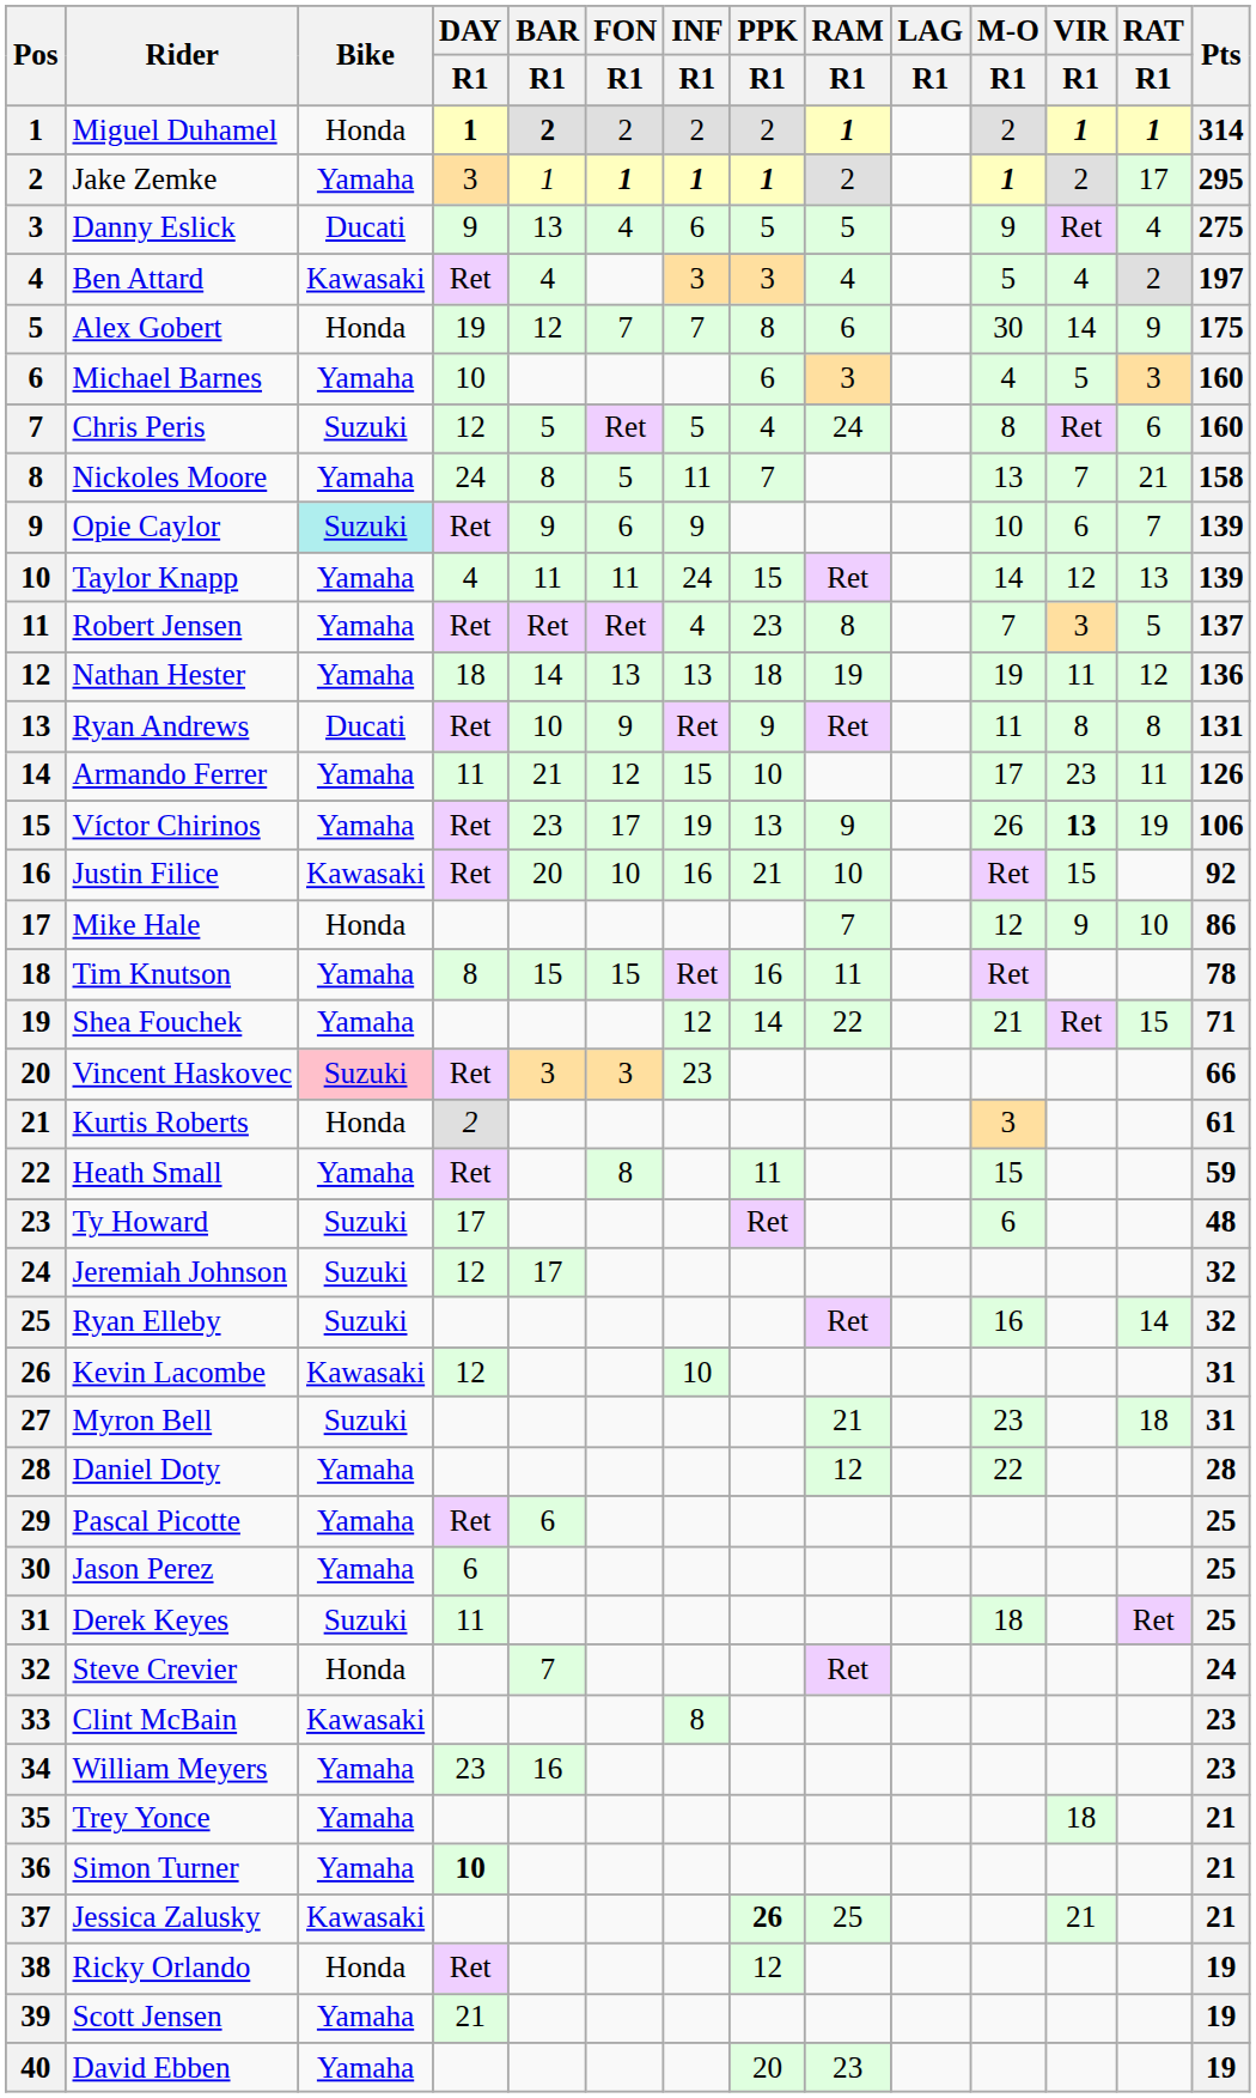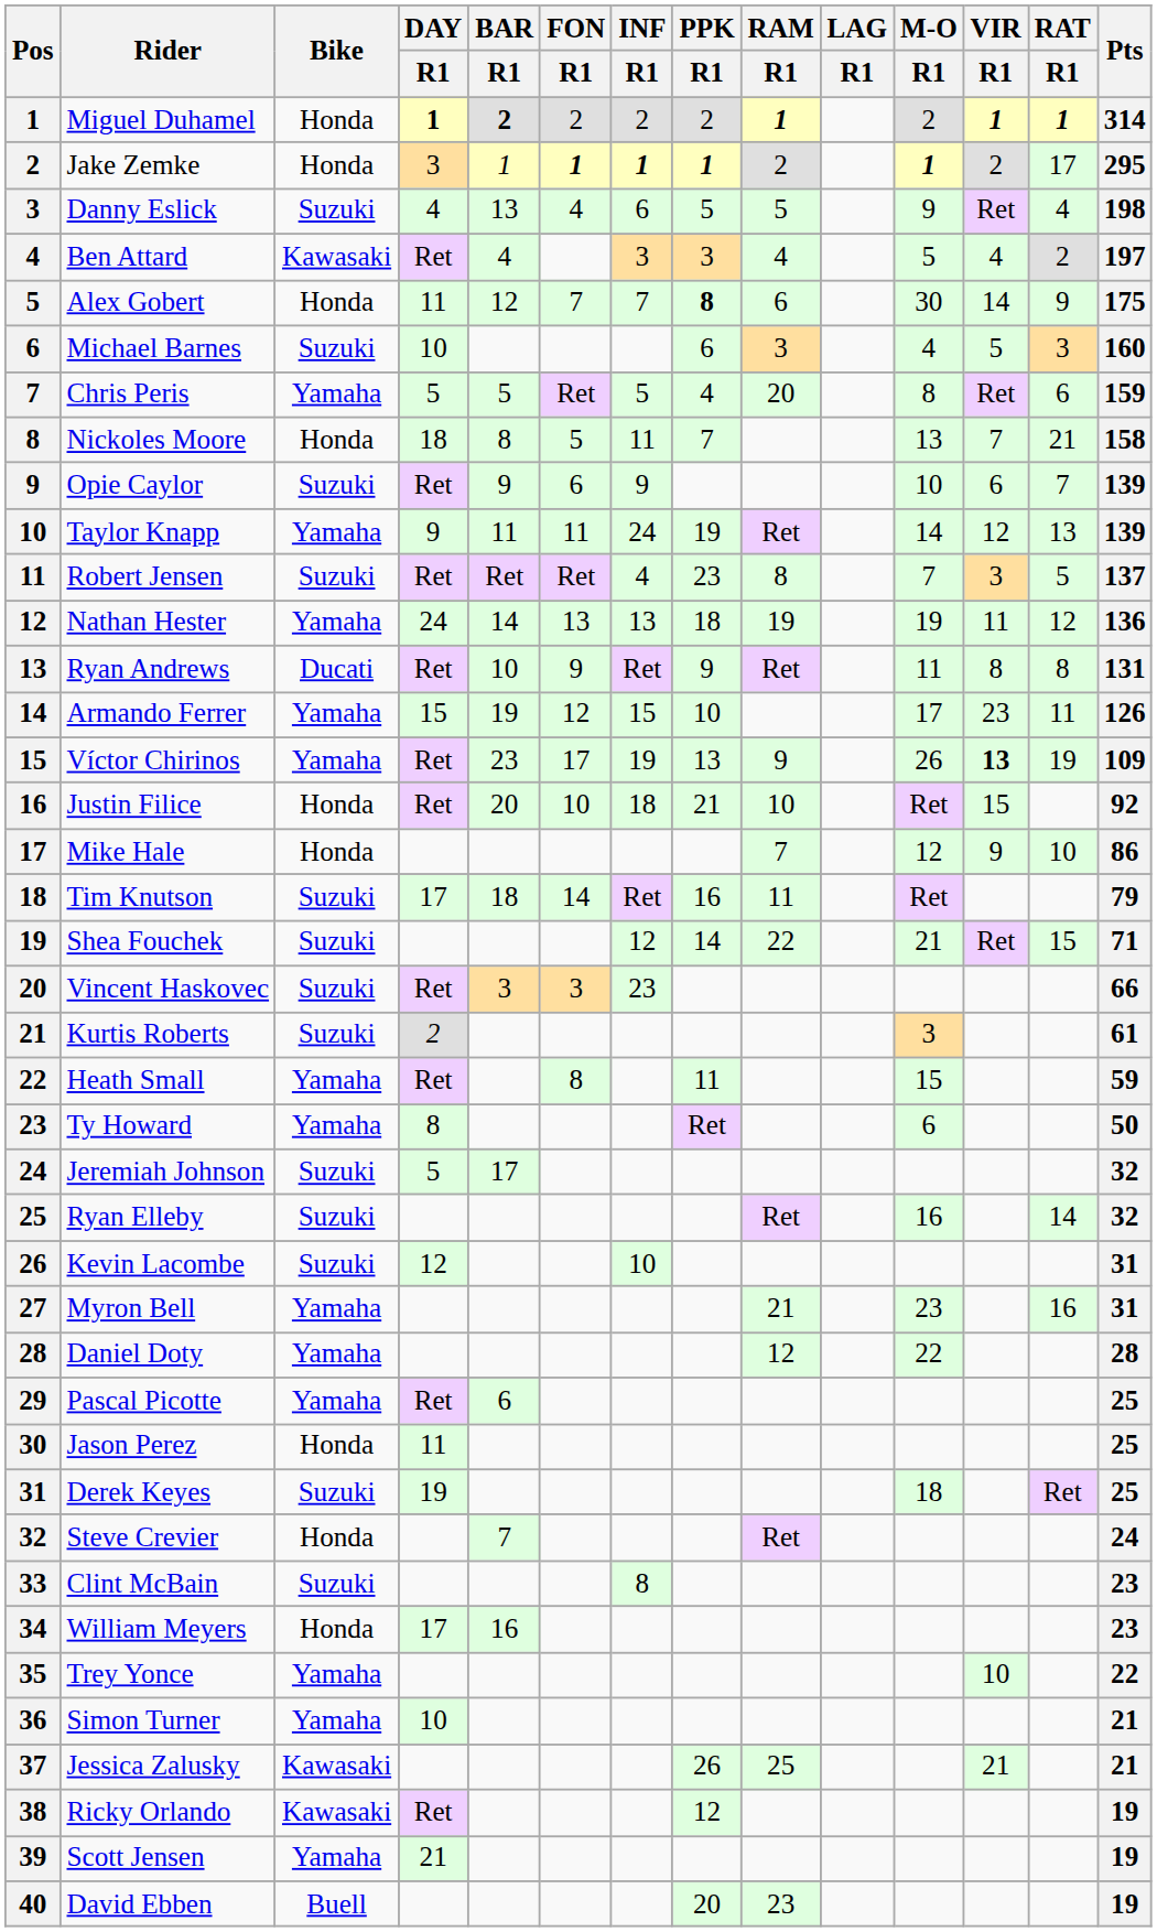Jake Zemke | Bike: Yamaha -> Honda
Danny Eslick | Bike: Ducati -> Suzuki
Danny Eslick | DAY / R1: 9 -> 4
Danny Eslick | Pts: 275 -> 198
Alex Gobert | DAY / R1: 19 -> 11
Alex Gobert | PPK / R1: normal -> bold
Michael Barnes | Bike: Yamaha -> Suzuki
Chris Peris | Bike: Suzuki -> Yamaha
Chris Peris | DAY / R1: 12 -> 5
Chris Peris | RAM / R1: 24 -> 20
Chris Peris | Pts: 160 -> 159
Nickoles Moore | Bike: Yamaha -> Honda
Nickoles Moore | DAY / R1: 24 -> 18
Opie Caylor | Bike: paleturquoise background -> no background
Taylor Knapp | DAY / R1: 4 -> 9
Taylor Knapp | PPK / R1: 15 -> 19
Robert Jensen | Bike: Yamaha -> Suzuki
Nathan Hester | DAY / R1: 18 -> 24
Armando Ferrer | DAY / R1: 11 -> 15
Armando Ferrer | BAR / R1: 21 -> 19
Víctor Chirinos | Pts: 106 -> 109
Justin Filice | Bike: Kawasaki -> Honda
Justin Filice | INF / R1: 16 -> 18
Tim Knutson | Bike: Yamaha -> Suzuki
Tim Knutson | DAY / R1: 8 -> 17
Tim Knutson | BAR / R1: 15 -> 18
Tim Knutson | FON / R1: 15 -> 14
Tim Knutson | Pts: 78 -> 79
Shea Fouchek | Bike: Yamaha -> Suzuki
Vincent Haskovec | Bike: pink background -> no background
Kurtis Roberts | Bike: Honda -> Suzuki
Ty Howard | Bike: Suzuki -> Yamaha
Ty Howard | DAY / R1: 17 -> 8
Ty Howard | Pts: 48 -> 50
Jeremiah Johnson | DAY / R1: 12 -> 5
Kevin Lacombe | Bike: Kawasaki -> Suzuki
Myron Bell | Bike: Suzuki -> Yamaha
Myron Bell | RAT / R1: 18 -> 16
Jason Perez | Bike: Yamaha -> Honda
Jason Perez | DAY / R1: 6 -> 11
Derek Keyes | DAY / R1: 11 -> 19
Clint McBain | Bike: Kawasaki -> Suzuki
William Meyers | Bike: Yamaha -> Honda
William Meyers | DAY / R1: 23 -> 17
Trey Yonce | VIR / R1: 18 -> 10
Trey Yonce | Pts: 21 -> 22
Simon Turner | DAY / R1: bold -> normal
Jessica Zalusky | PPK / R1: bold -> normal
Ricky Orlando | Bike: Honda -> Kawasaki
David Ebben | Bike: Yamaha -> Buell
